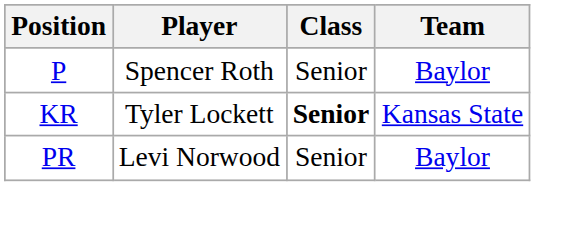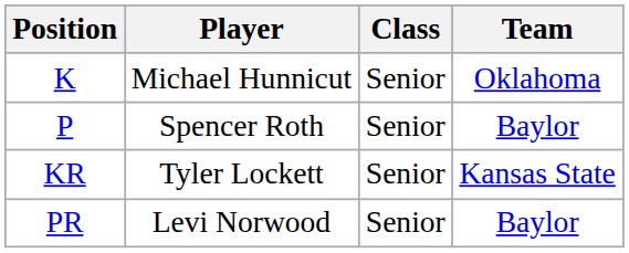+ row: K | Michael Hunnicut | Senior | Oklahoma
KR | Class: bold -> normal
